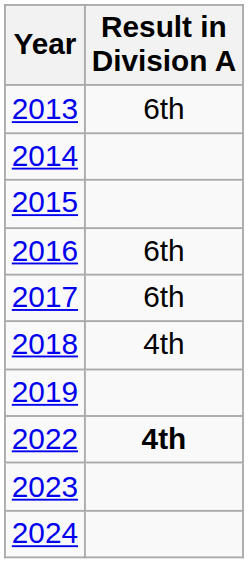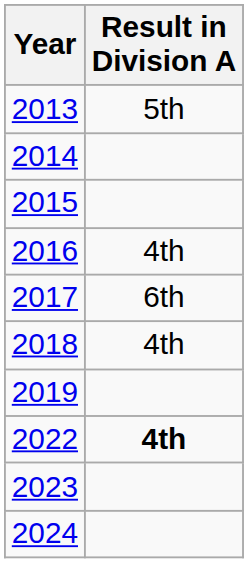2013 | Result in Division A: 6th -> 5th
2016 | Result in Division A: 6th -> 4th
